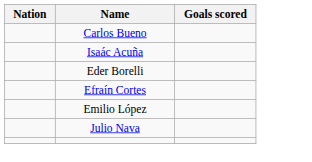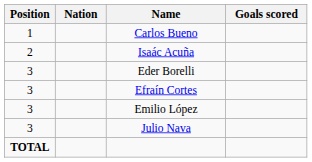+ column: Position | 1 | 2 | 3 | 3 | 3 | 3 | TOTAL
